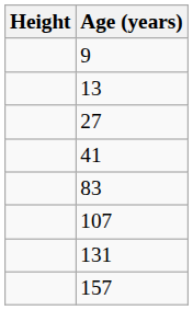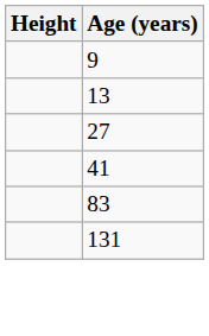- row: 107
- row: 157
